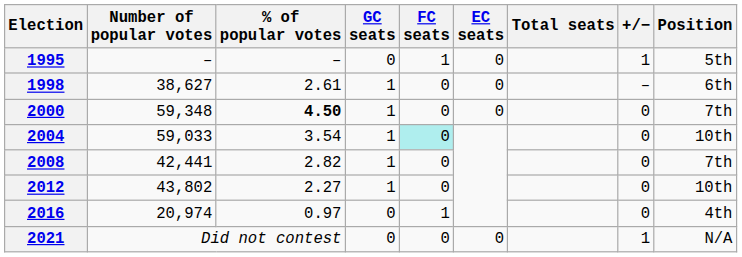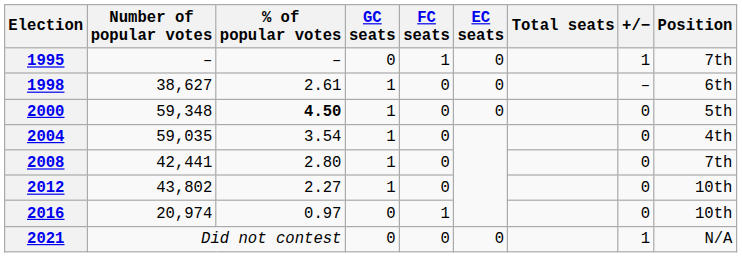1995 | Position: 5th -> 7th
2000 | Position: 7th -> 5th
2004 | Number of popular votes: 59,033 -> 59,035
2004 | FC seats: paleturquoise background -> no background
2004 | Position: 10th -> 4th
2008 | % of popular votes: 2.82 -> 2.80
2016 | Position: 4th -> 10th
